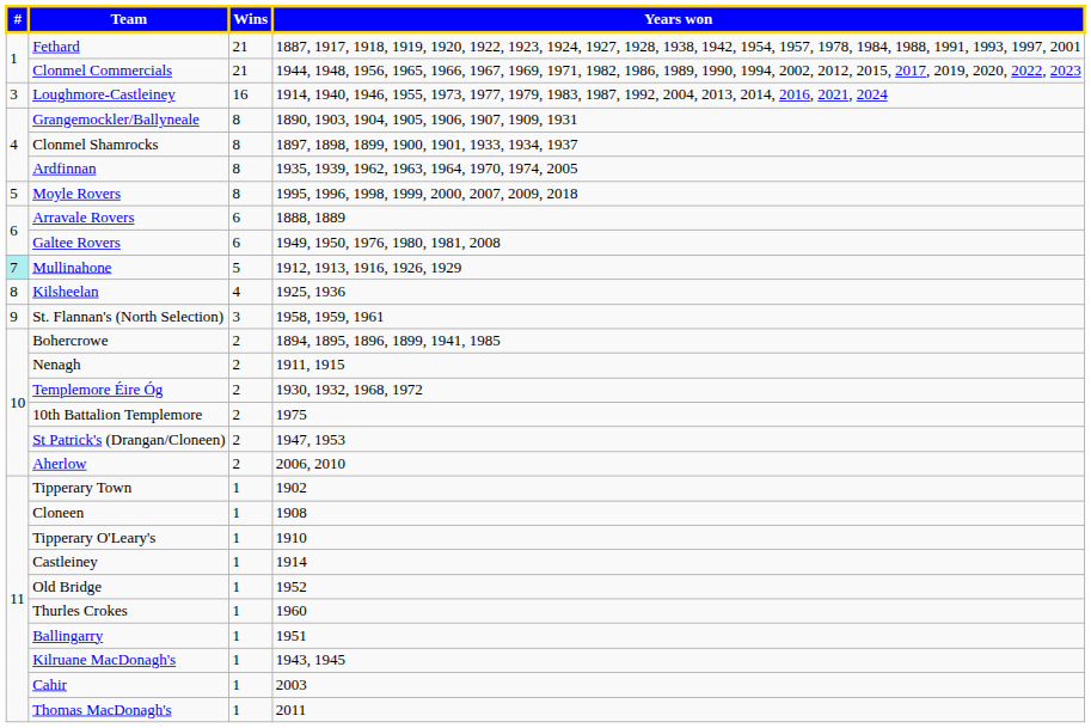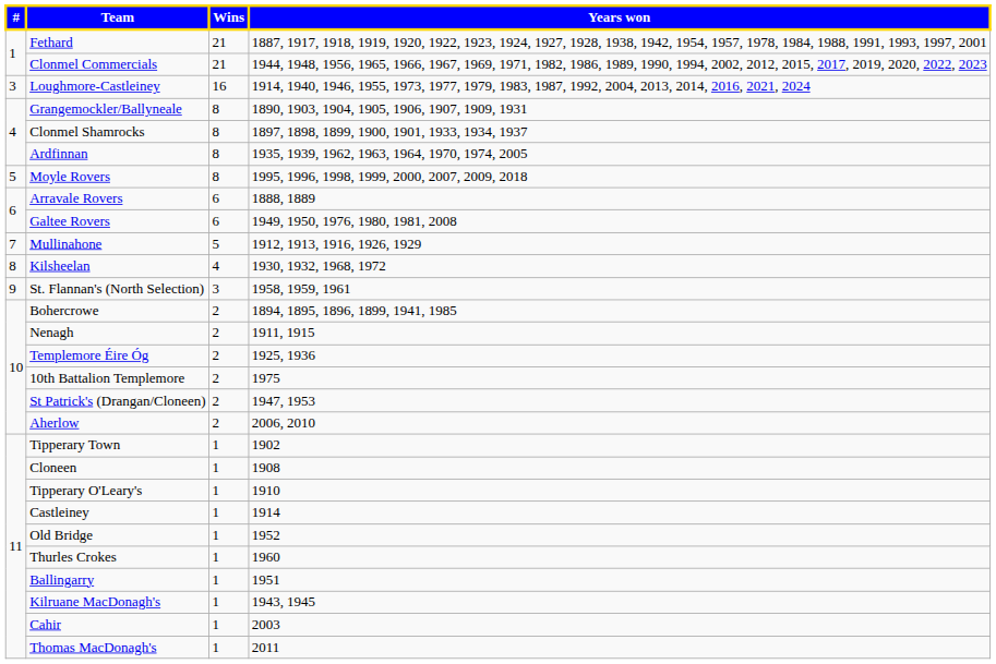Mullinahone | #: paleturquoise background -> no background
Kilsheelan | Years won: 1925, 1936 -> 1930, 1932, 1968, 1972
Templemore Éire Óg | Years won: 1930, 1932, 1968, 1972 -> 1925, 1936
